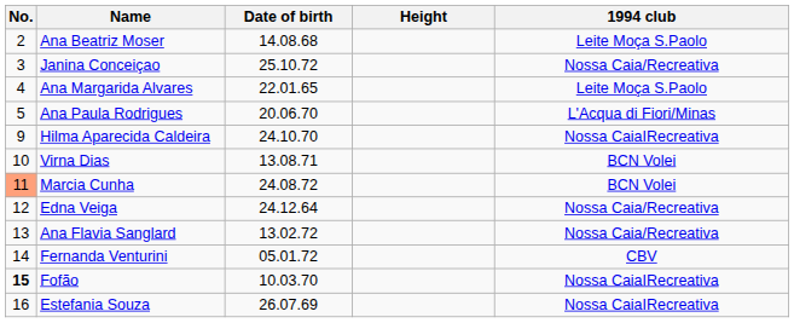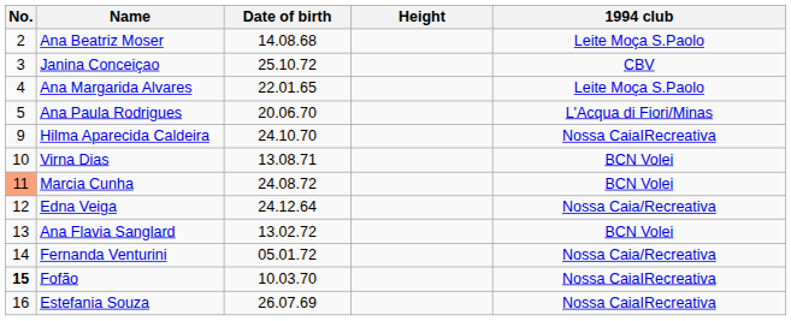Janina Conceiçao | 1994 club: Nossa Caia/Recreativa -> CBV
Ana Flavia Sanglard | 1994 club: Nossa Caia/Recreativa -> BCN Volei
Fernanda Venturini | 1994 club: CBV -> Nossa Caia/Recreativa
